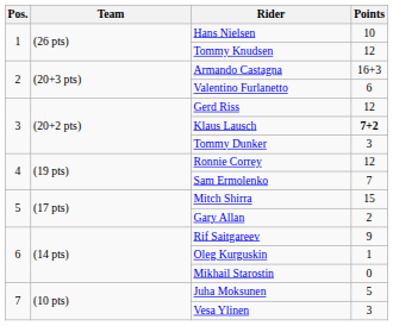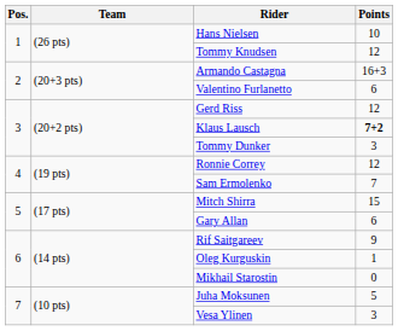Gary Allan | Points: 2 -> 6
